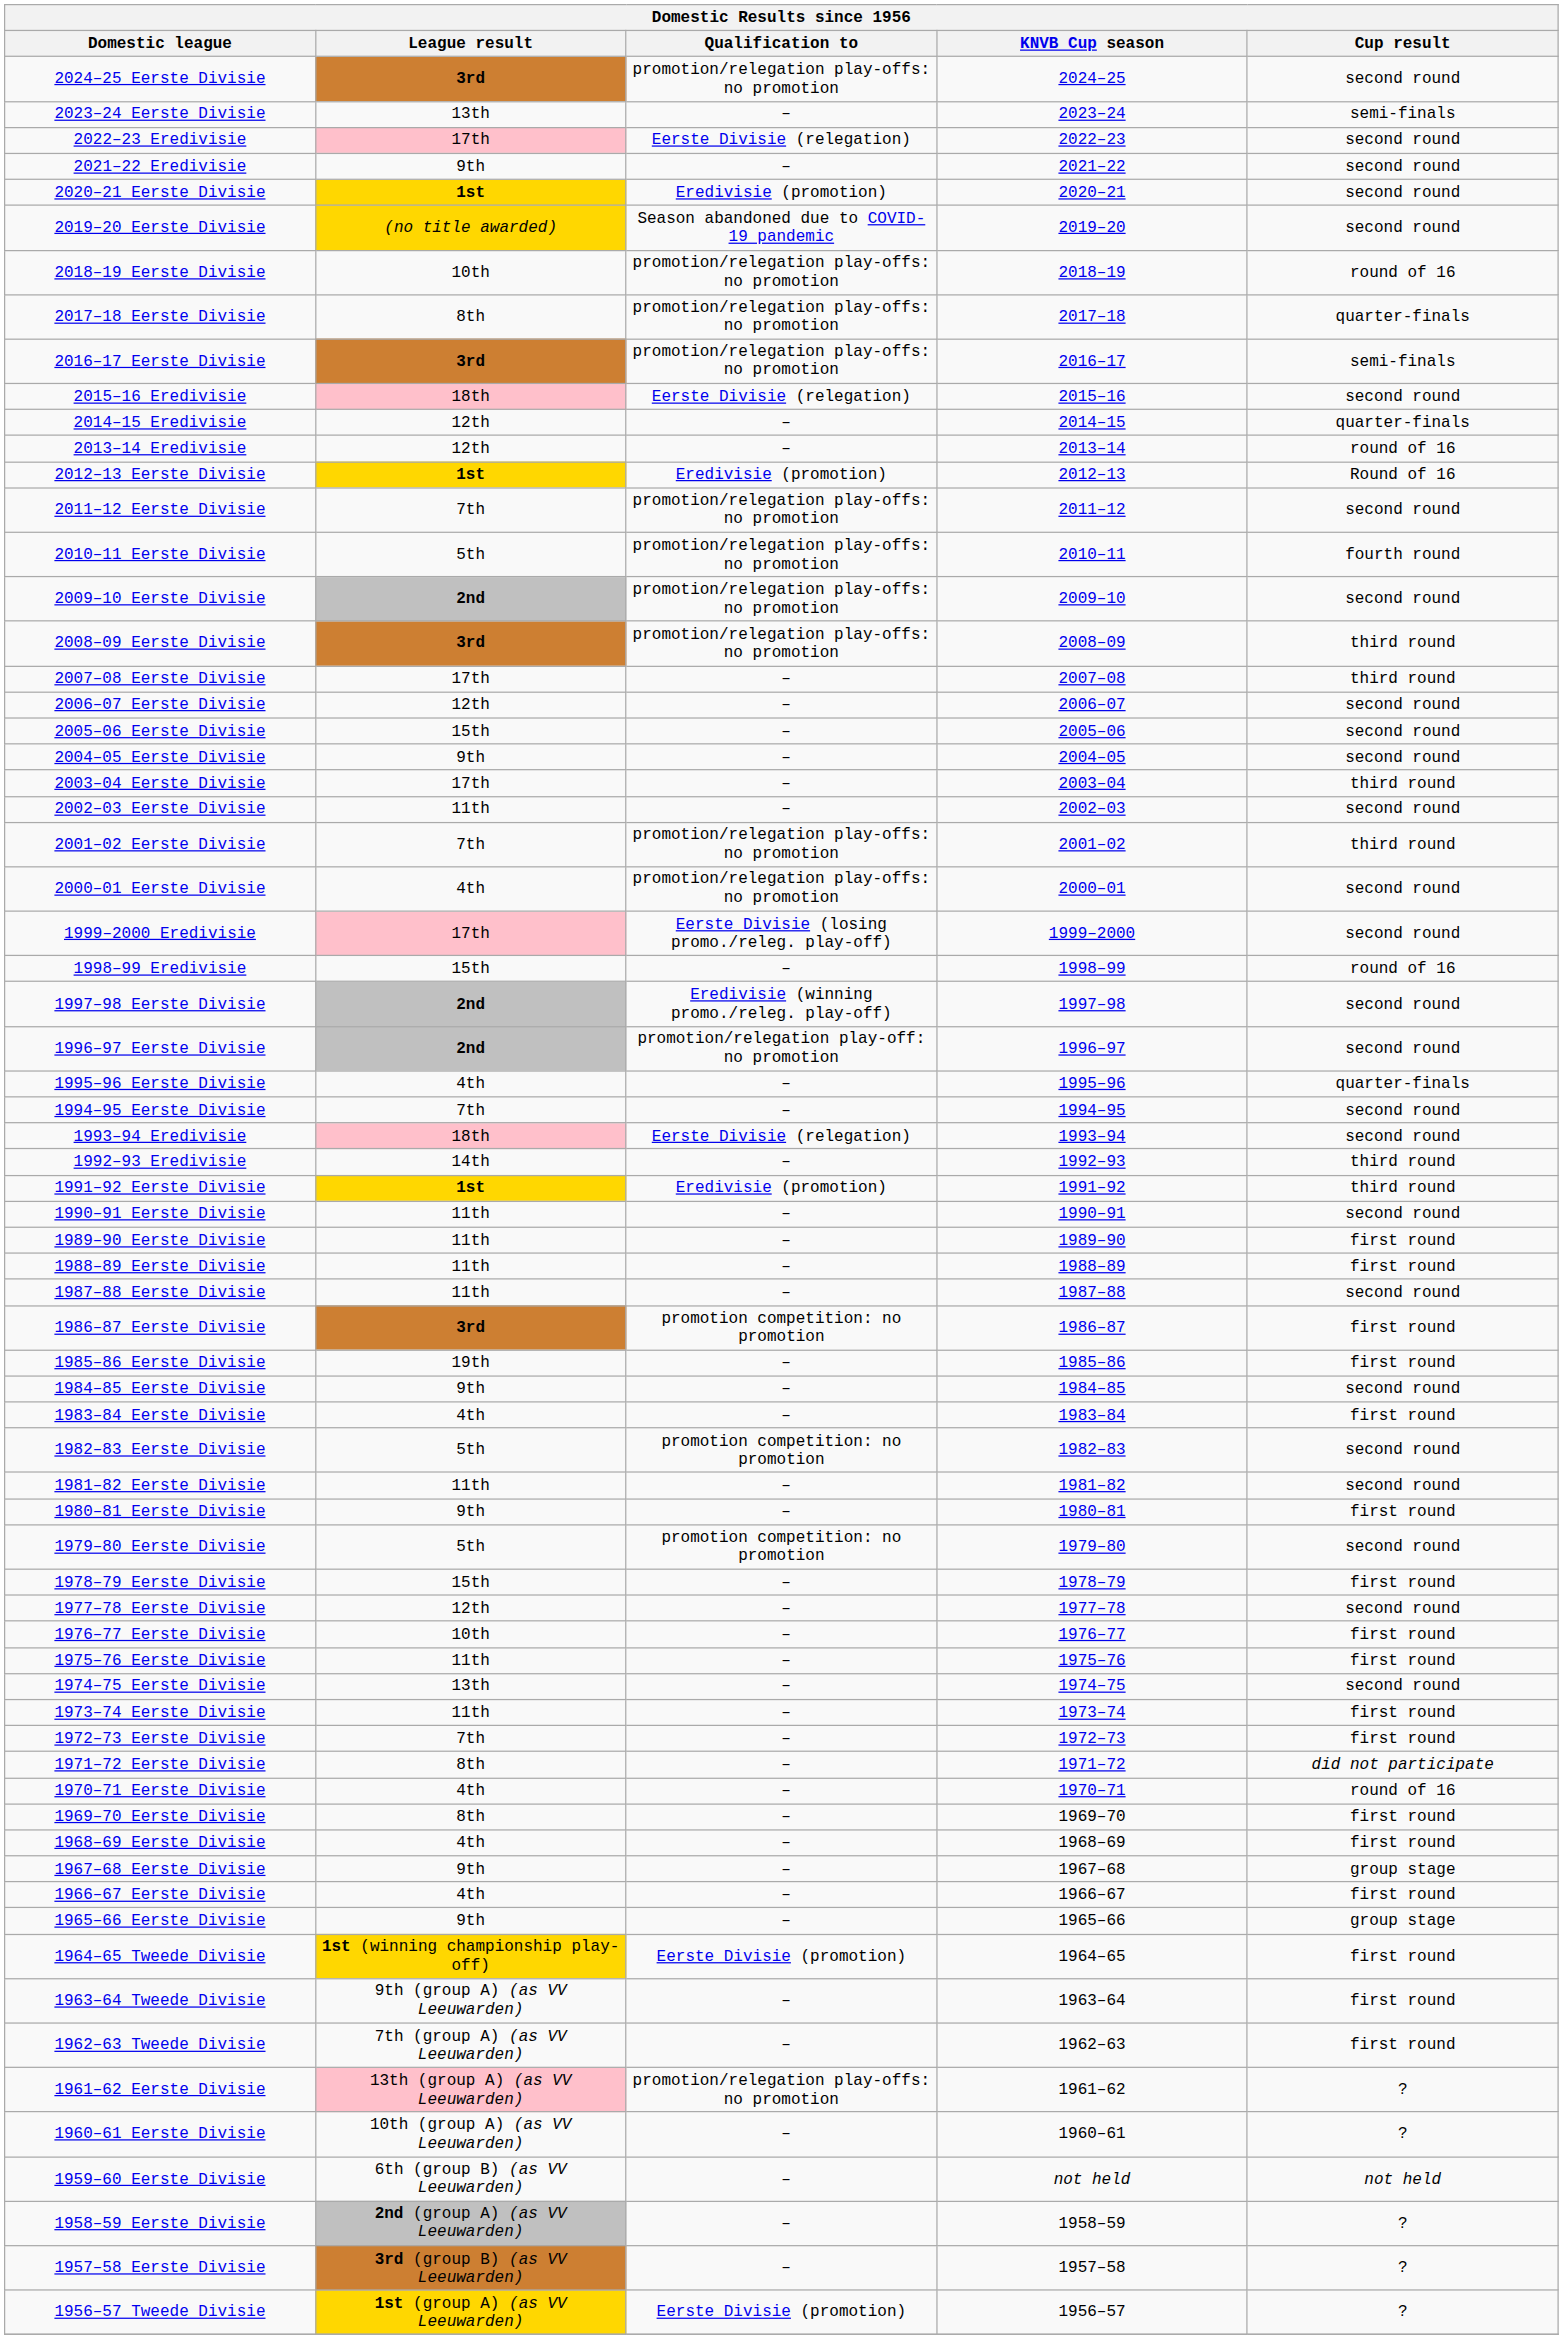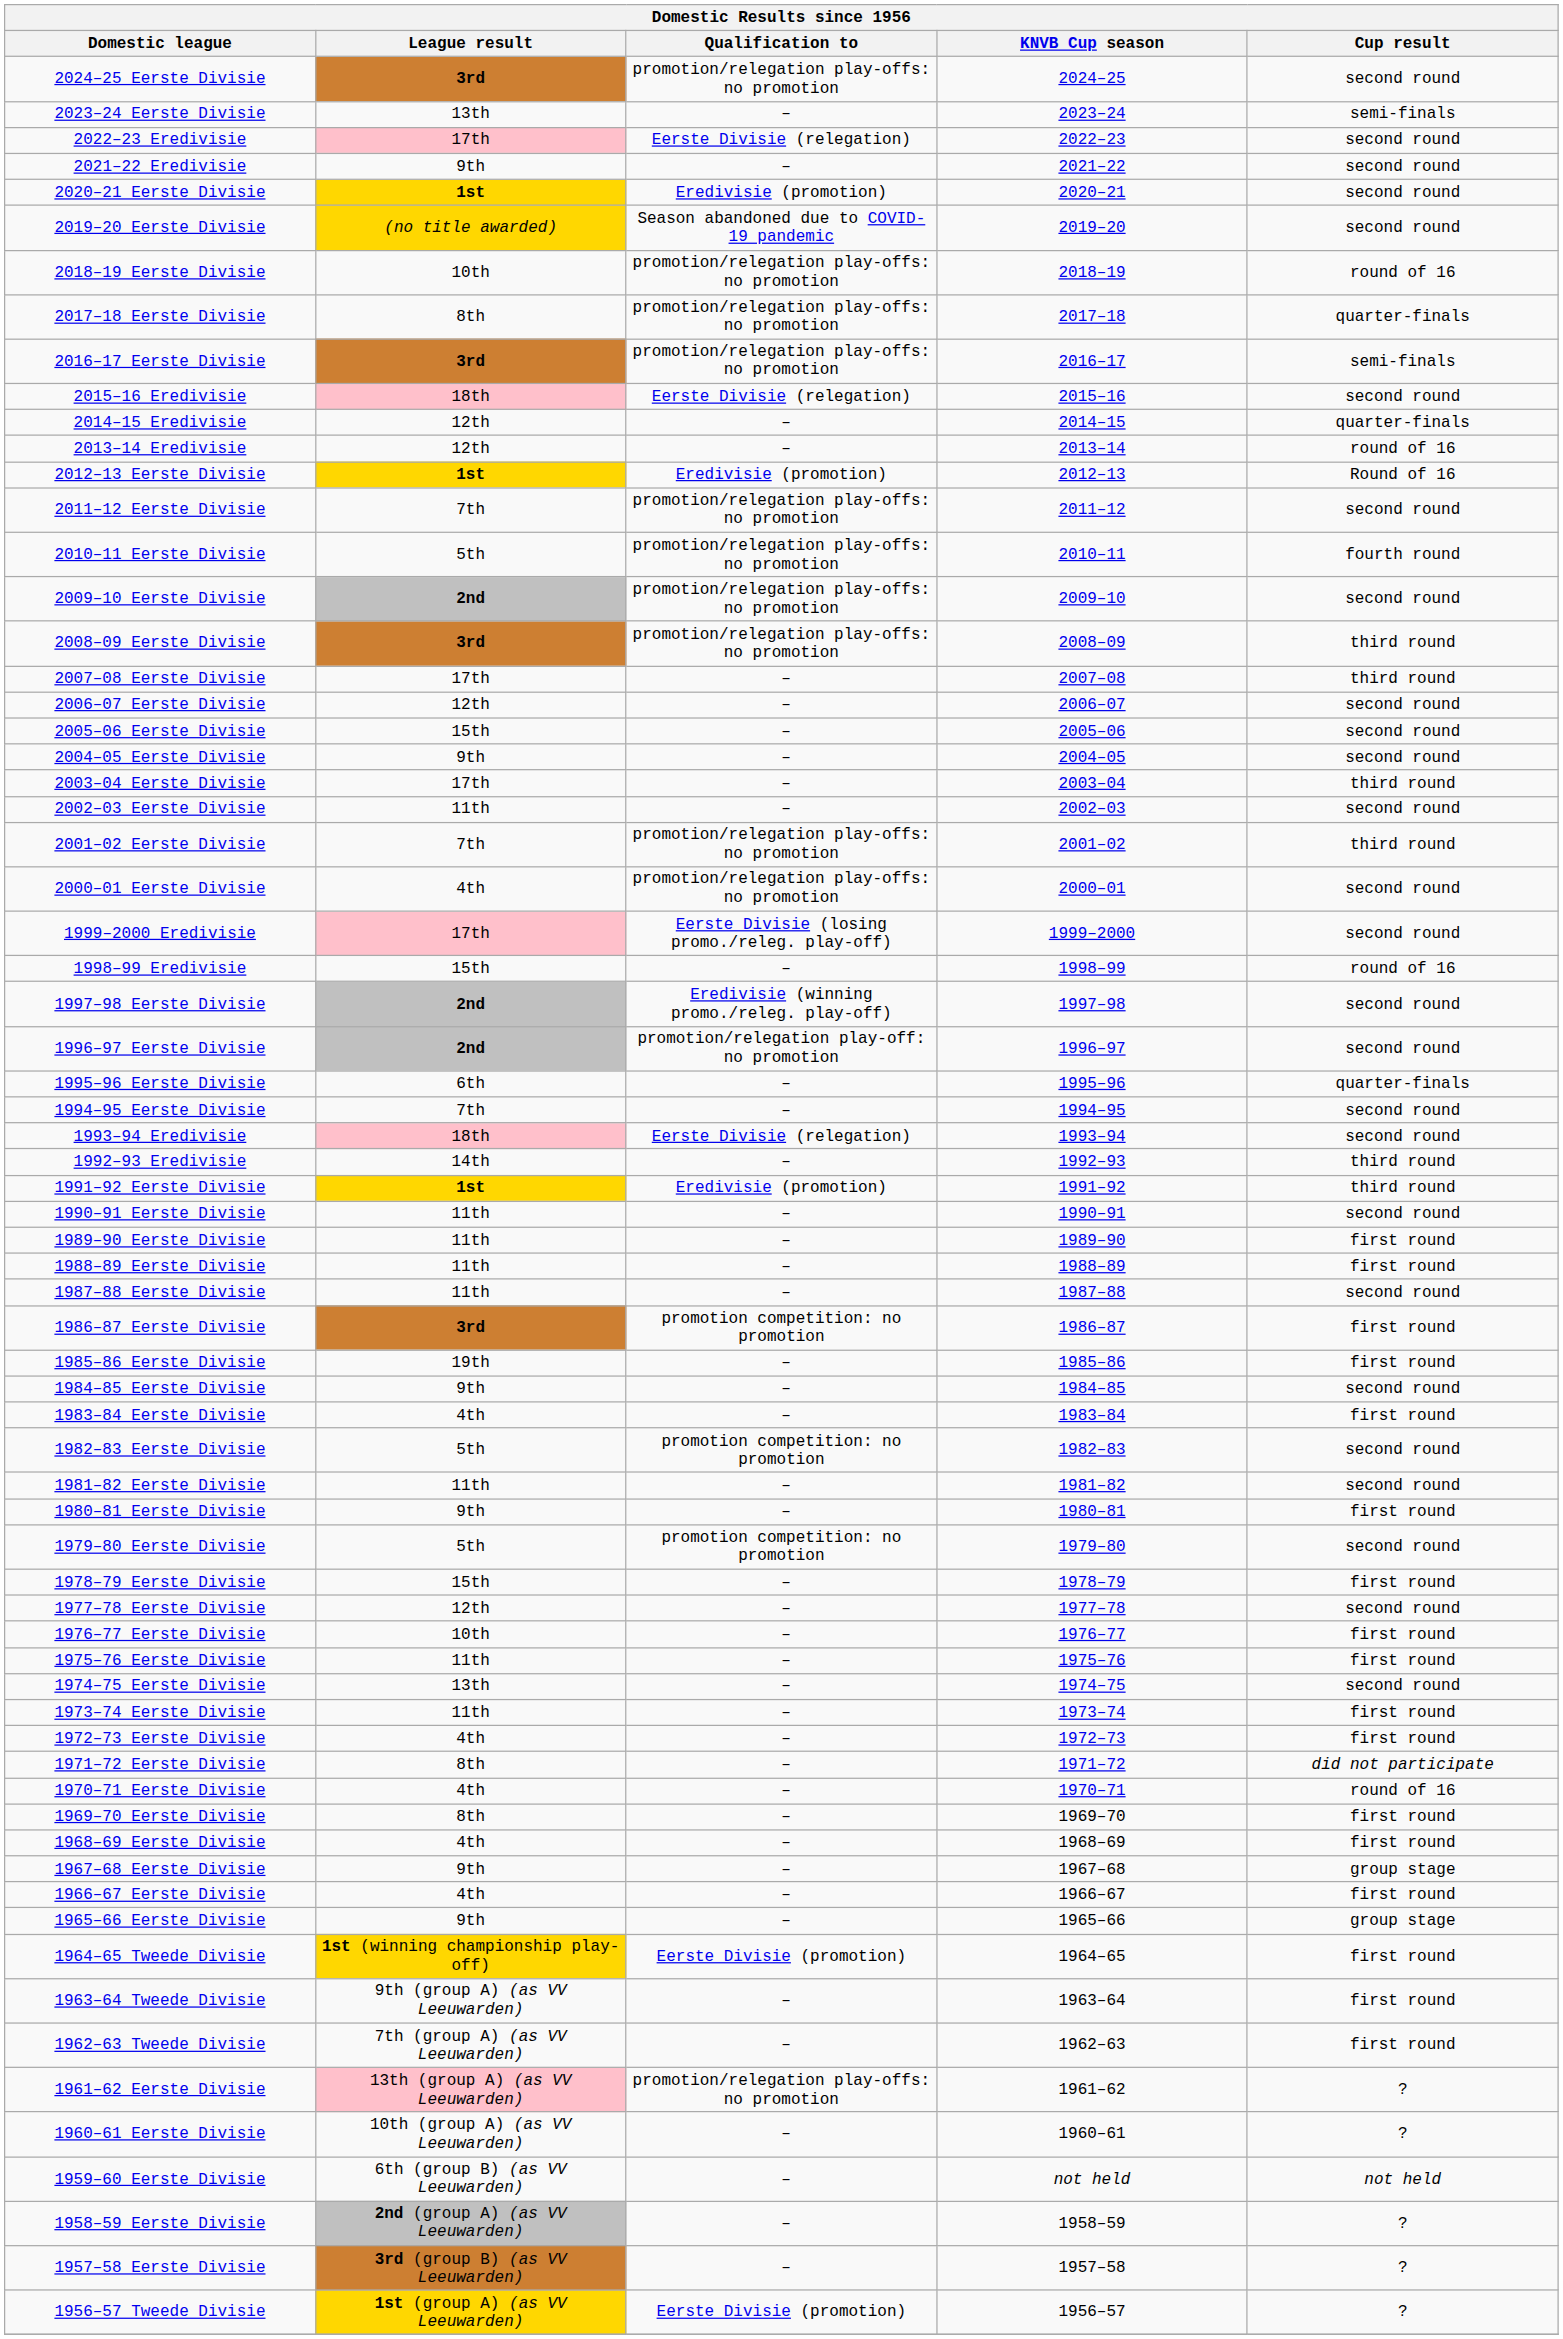1995–96 Eerste Divisie | League result: 4th -> 6th
1972–73 Eerste Divisie | League result: 7th -> 4th
